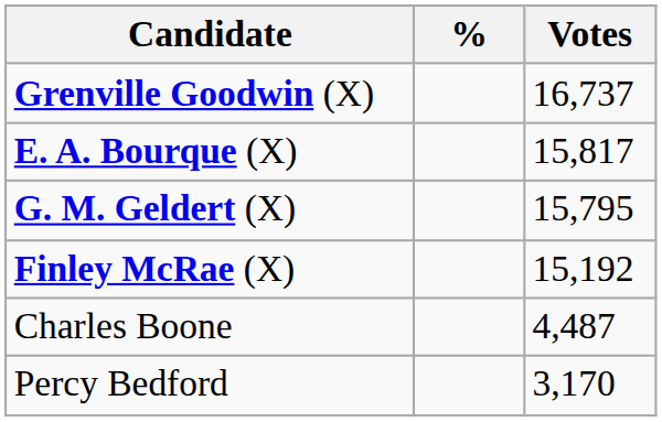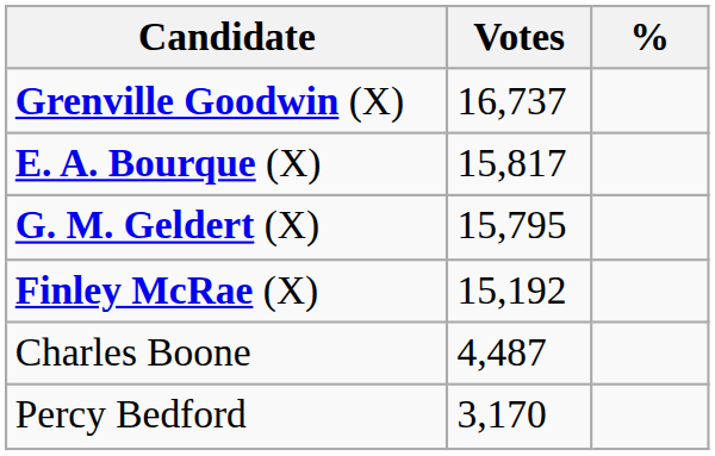columns swapped: Votes <-> %
